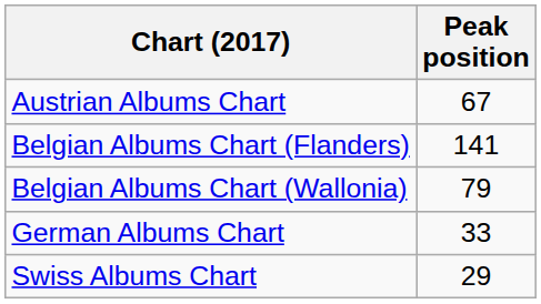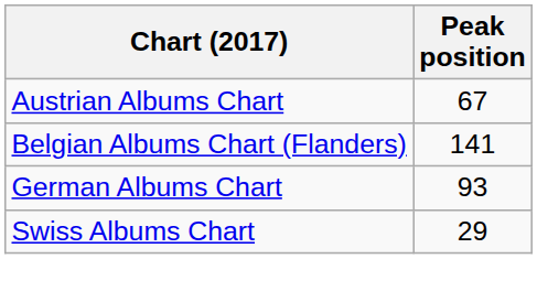- row: Belgian Albums Chart (Wallonia) | 79
German Albums Chart | Peak position: 33 -> 93
